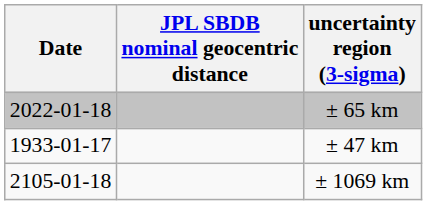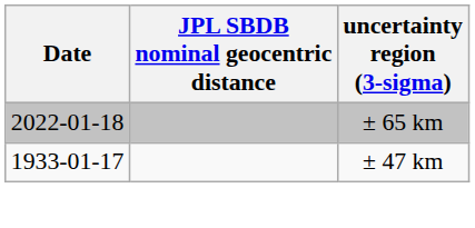- row: 2105-01-18 | ± 1069 km
